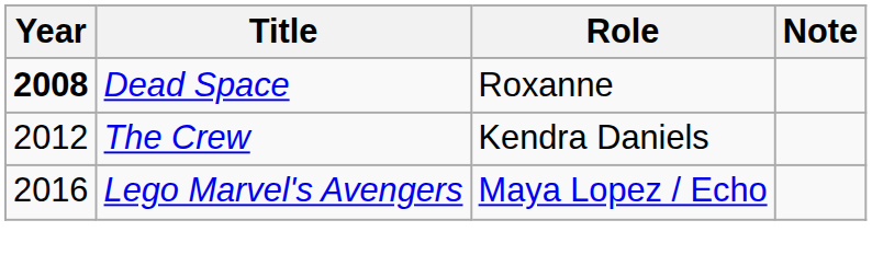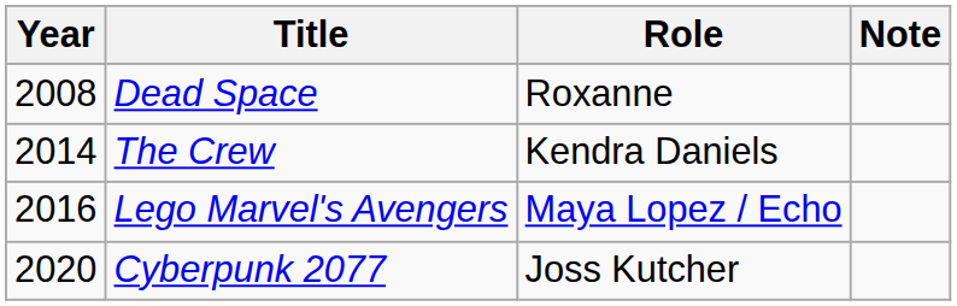Dead Space | Year: bold -> normal
The Crew | Year: 2012 -> 2014
+ row: 2020 | Cyberpunk 2077 | Joss Kutcher
